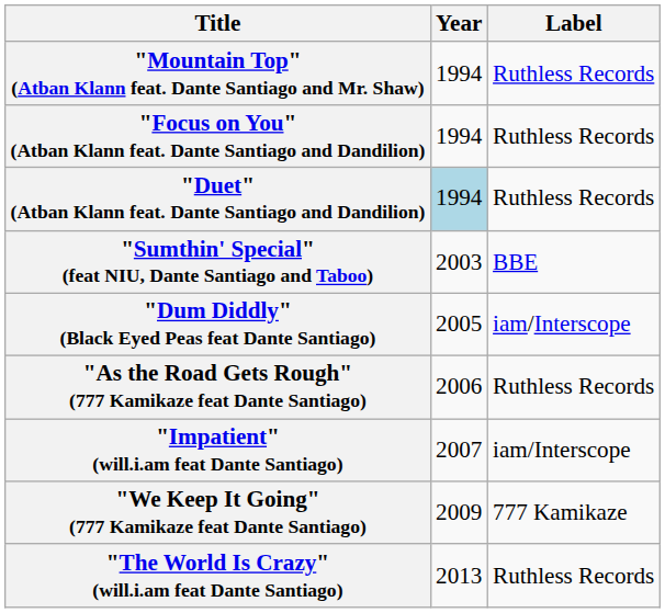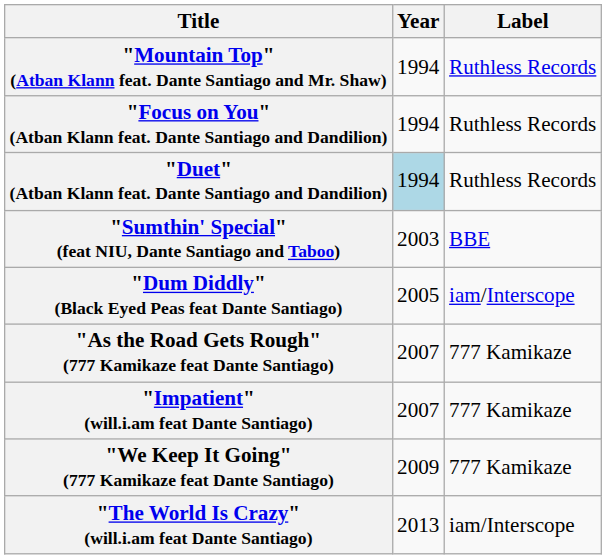"As the Road Gets Rough" (777 Kamikaze feat Dante Santiago) | Year: 2006 -> 2007
"As the Road Gets Rough" (777 Kamikaze feat Dante Santiago) | Label: Ruthless Records -> 777 Kamikaze
"Impatient" (will.i.am feat Dante Santiago) | Label: iam/Interscope -> 777 Kamikaze
"The World Is Crazy" (will.i.am feat Dante Santiago) | Label: Ruthless Records -> iam/Interscope
